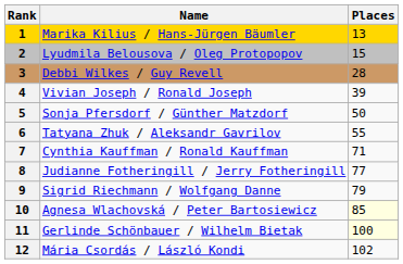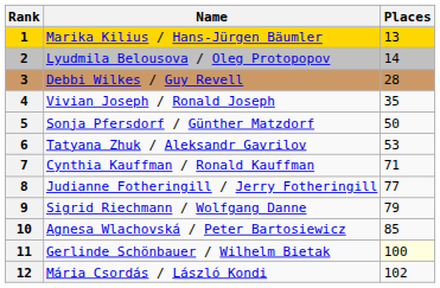Lyudmila Belousova / Oleg Protopopov | Places: 15 -> 14
Vivian Joseph / Ronald Joseph | Places: 39 -> 35
Tatyana Zhuk / Aleksandr Gavrilov | Places: 55 -> 53
Agnesa Wlachovská / Peter Bartosiewicz | Places: lightyellow background -> no background
